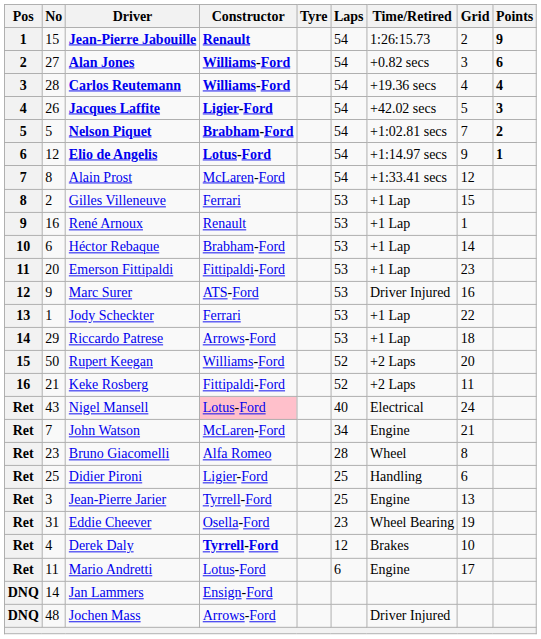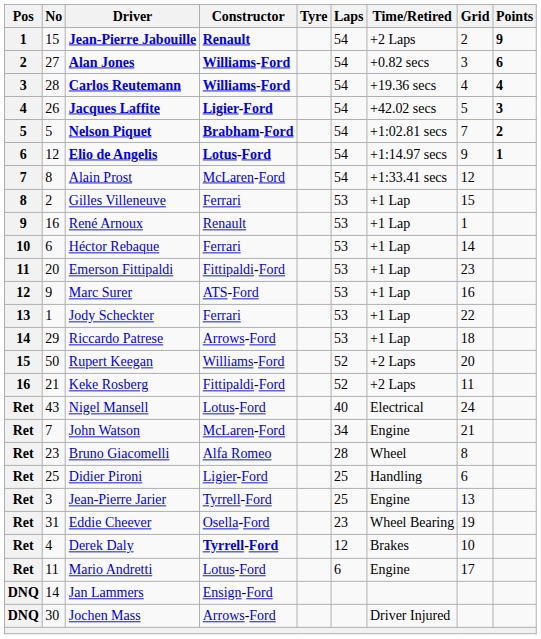Jean-Pierre Jabouille | Time/Retired: 1:26:15.73 -> +2 Laps
Héctor Rebaque | Constructor: Brabham-Ford -> Ferrari
Marc Surer | Time/Retired: Driver Injured -> +1 Lap
Nigel Mansell | Constructor: pink background -> no background
Jochen Mass | No: 48 -> 30
